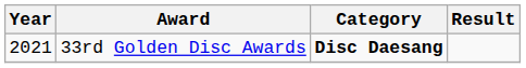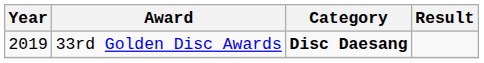33rd Golden Disc Awards | Year: 2021 -> 2019
